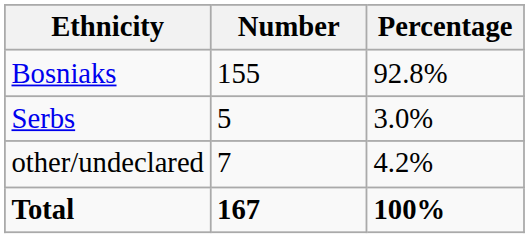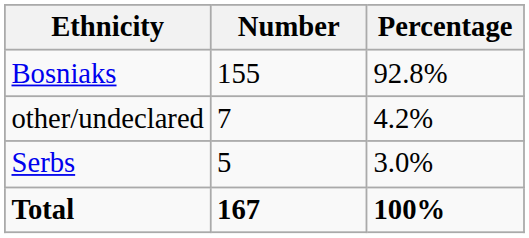rows swapped: Serbs <-> other/undeclared
